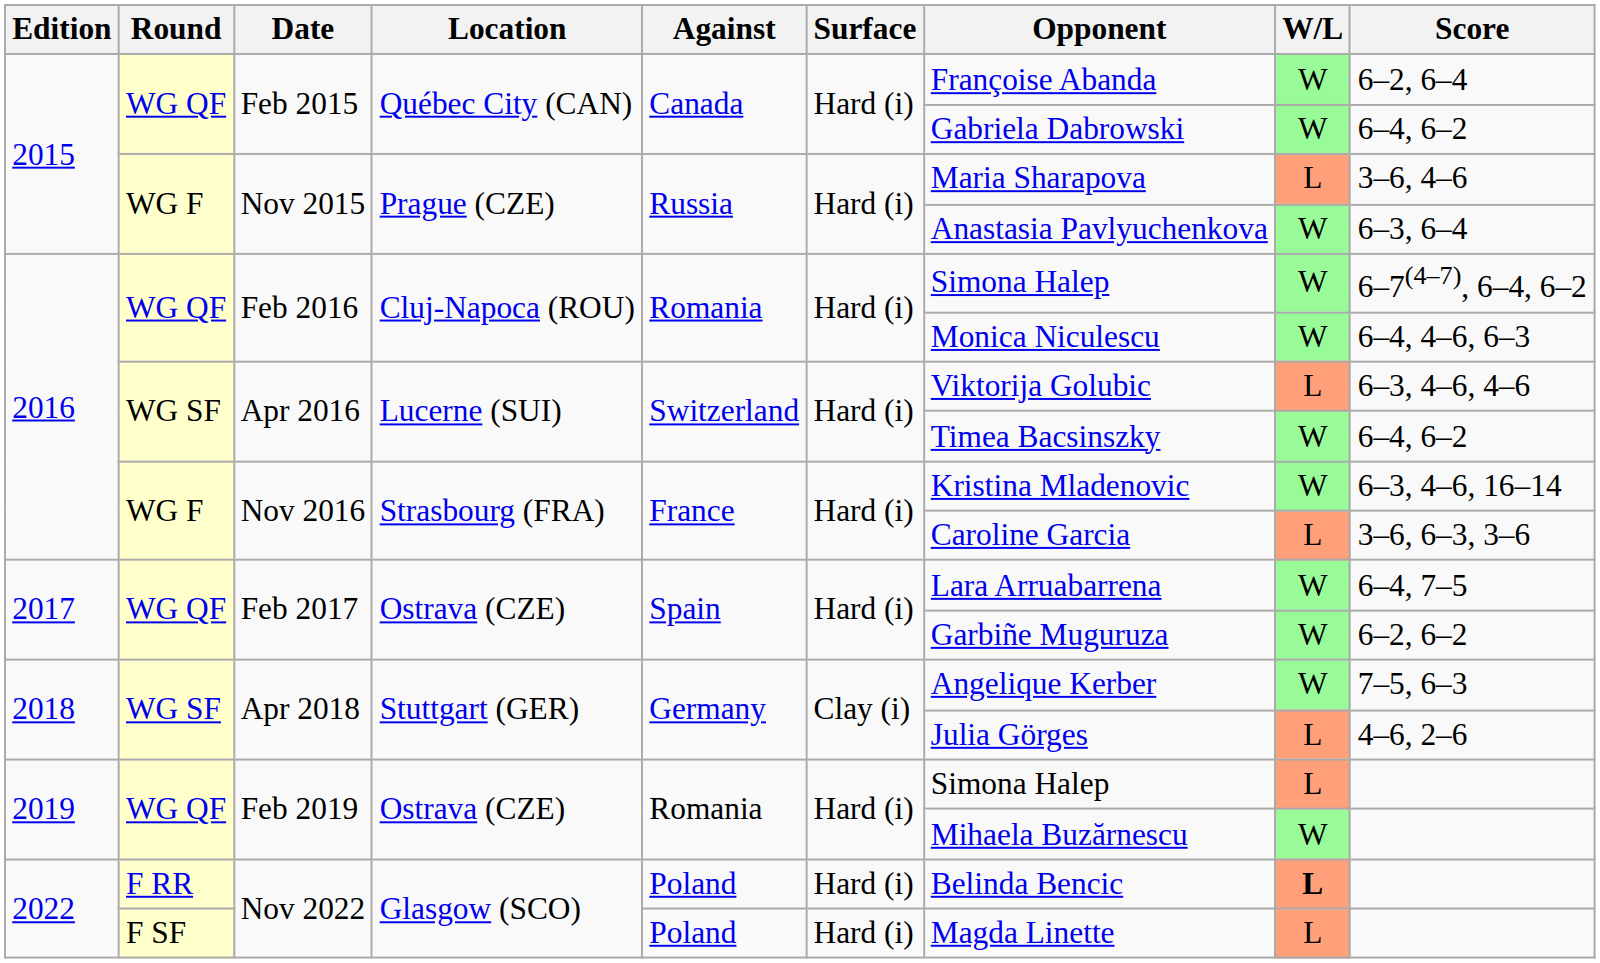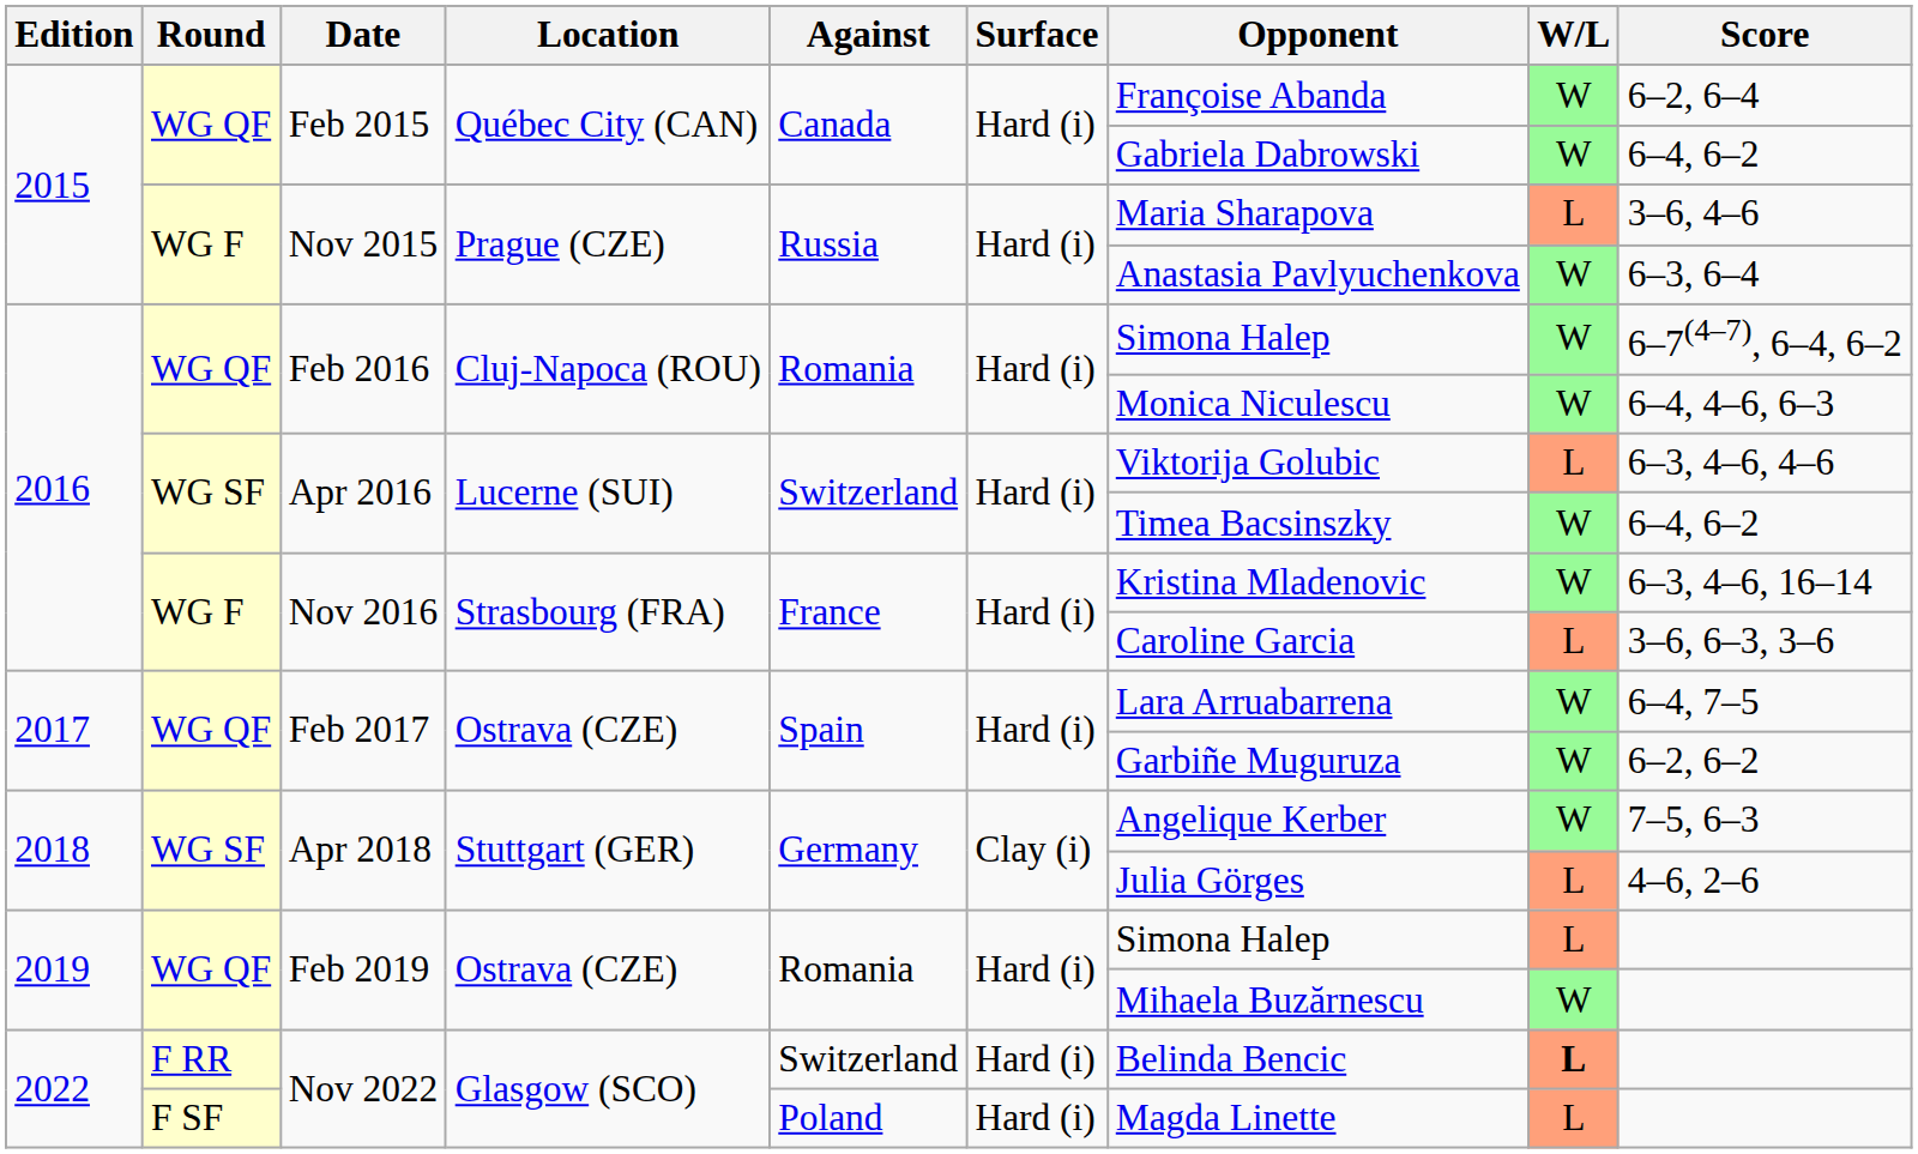F RR / Nov 2022 | Against: Poland -> Switzerland
